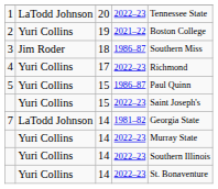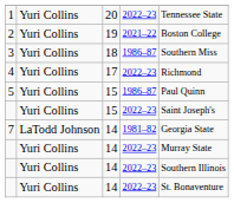1 | column 2: LaTodd Johnson -> Yuri Collins
3 | column 2: Jim Roder -> Yuri Collins
